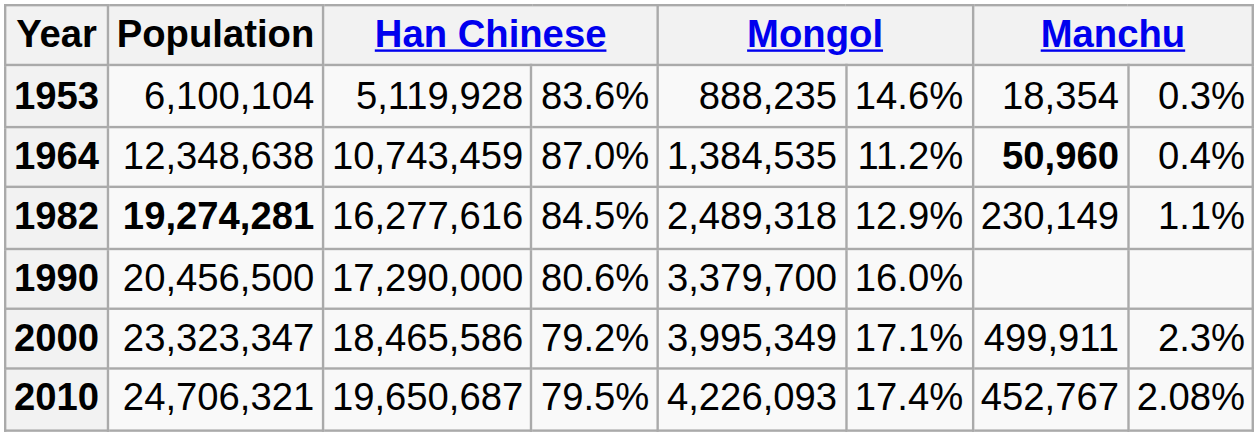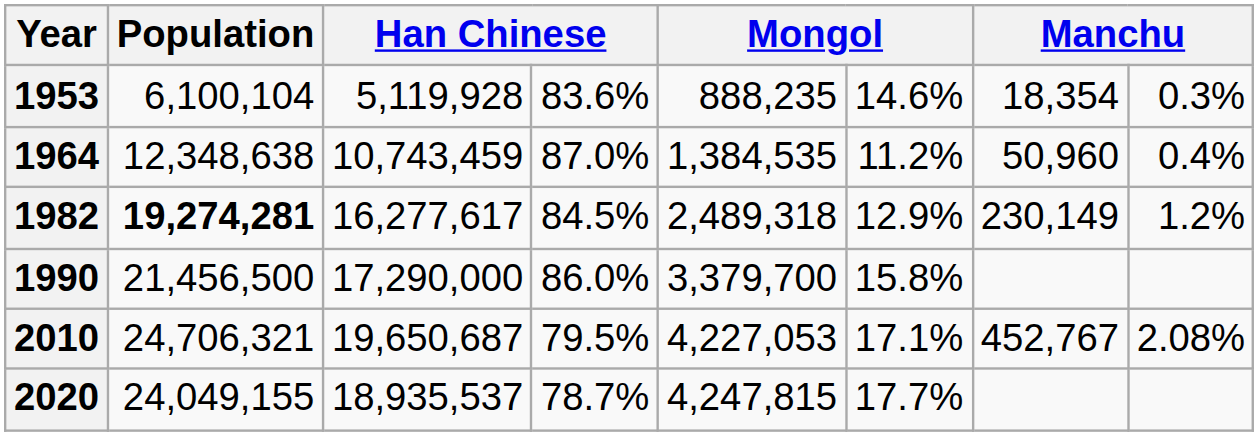1964 | column 7: bold -> normal
1982 | column 3: 16,277,616 -> 16,277,617
1982 | column 8: 1.1% -> 1.2%
1990 | Population: 20,456,500 -> 21,456,500
1990 | column 4: 80.6% -> 86.0%
1990 | column 6: 16.0% -> 15.8%
- row: 2000 | 23,323,347 | 18,465,586 | 79.2% | 3,995,349 | 17.1% | 499,911 | 2.3%
2010 | column 5: 4,226,093 -> 4,227,053
2010 | column 6: 17.4% -> 17.1%
+ row: 2020 | 24,049,155 | 18,935,537 | 78.7% | 4,247,815 | 17.7%
